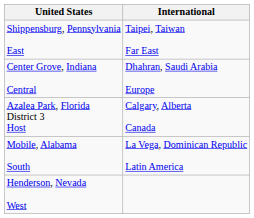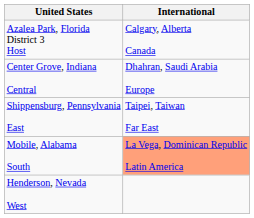rows swapped: Azalea Park, Florida District 3 Host <-> Shippensburg, Pennsylvania East
Mobile, Alabama South | International: no background -> lightsalmon background
